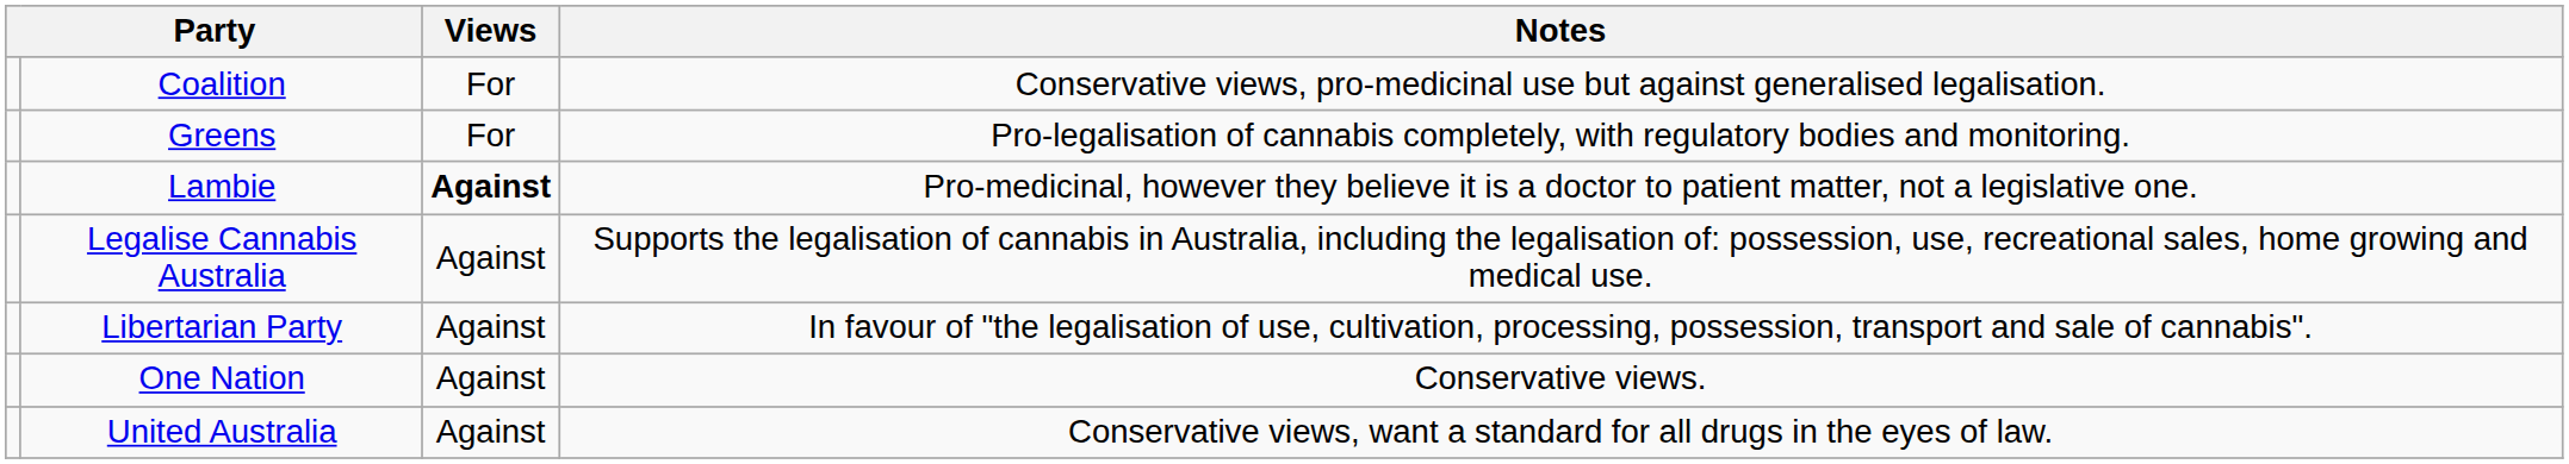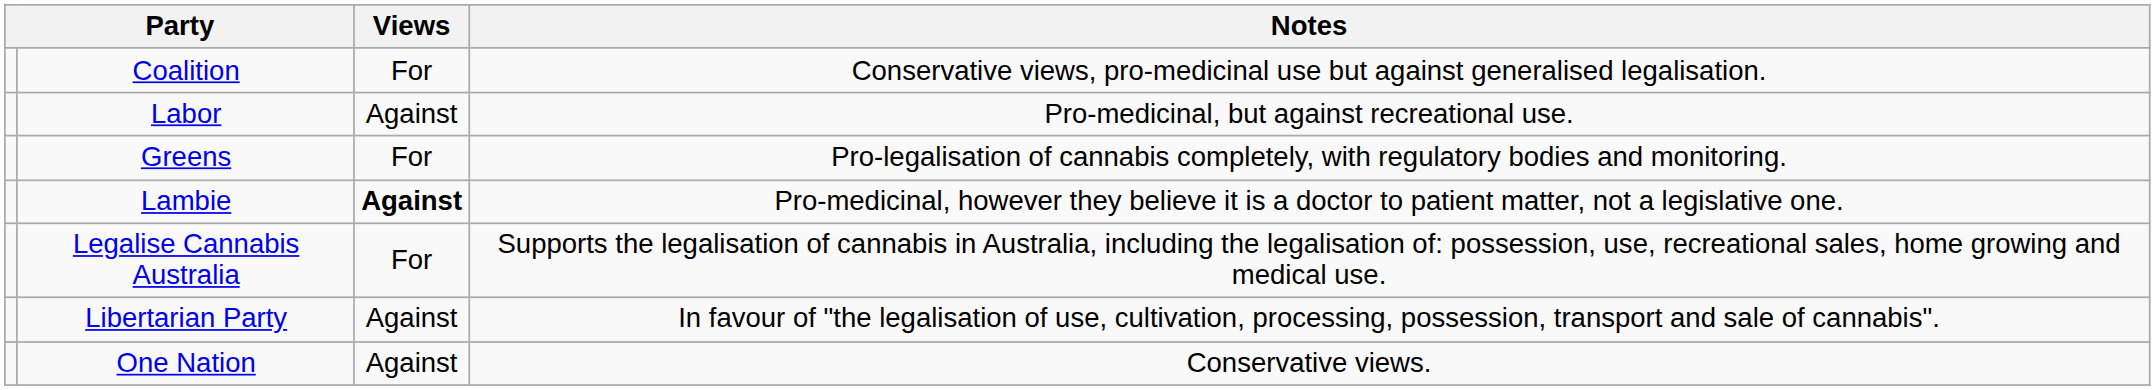+ row: Labor | Against | Pro-medicinal, but against recreational use.
Legalise Cannabis Australia | Views: Against -> For
- row: United Australia | Against | Conservative views, want a standard for all drugs in the eyes of law.
